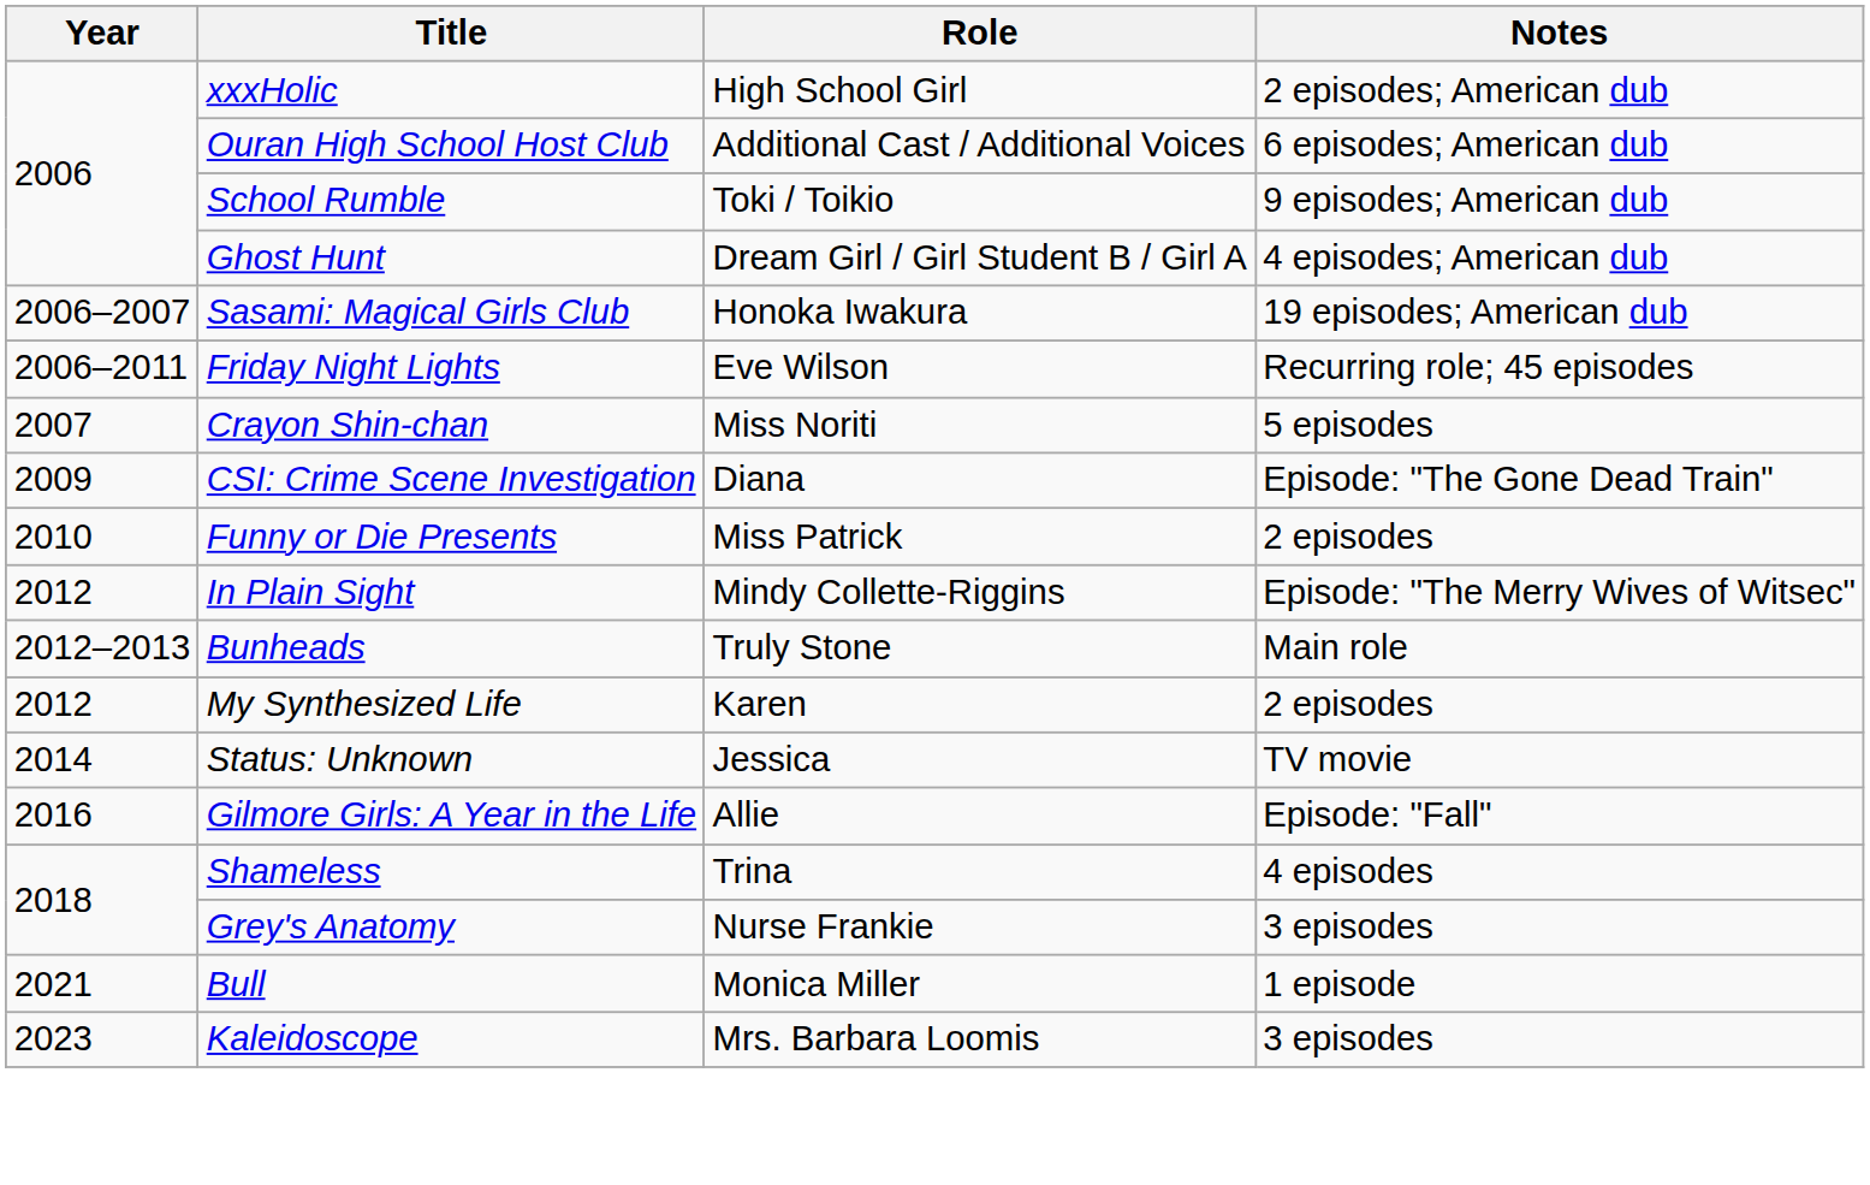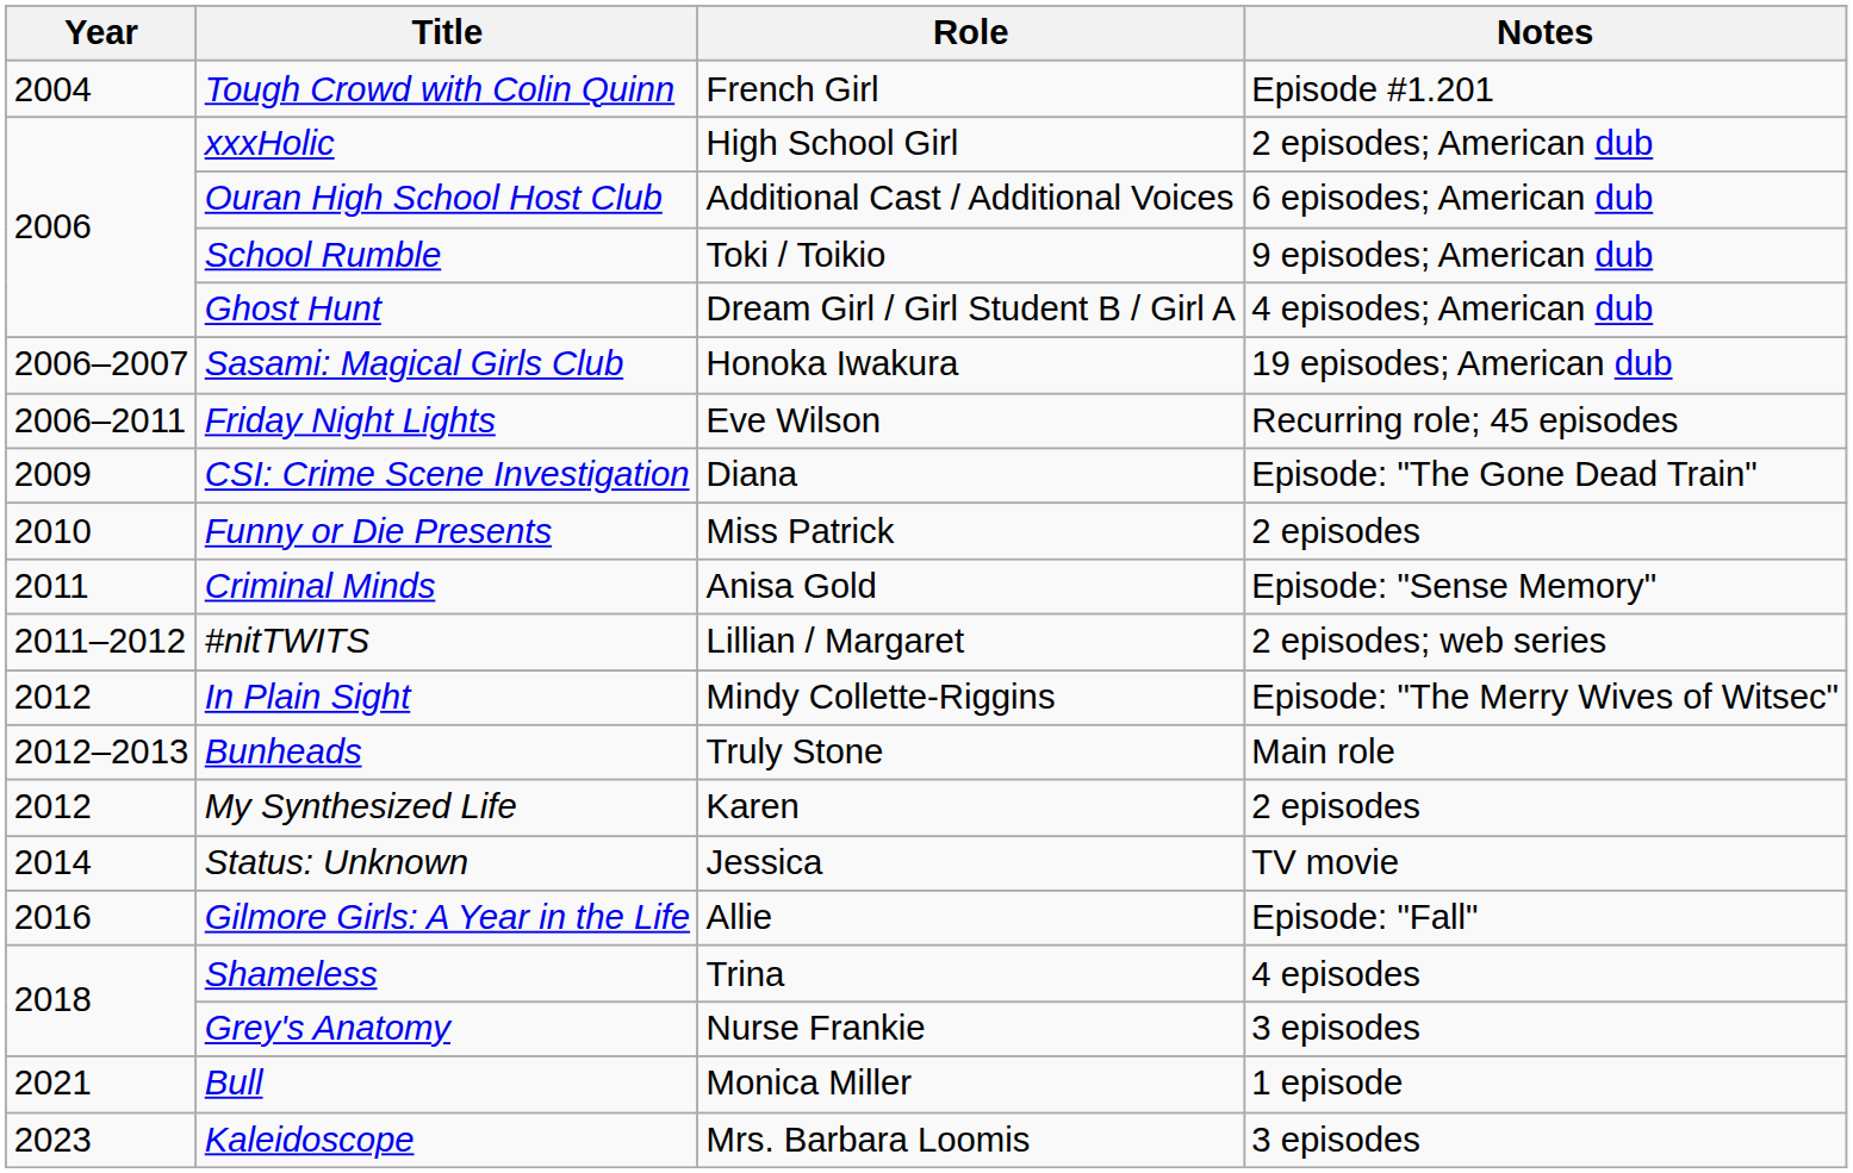+ row: 2004 | Tough Crowd with Colin Quinn | French Girl | Episode #1.201
- row: 2007 | Crayon Shin-chan | Miss Noriti | 5 episodes
+ row: 2011 | Criminal Minds | Anisa Gold | Episode: "Sense Memory"
+ row: 2011–2012 | #nitTWITS | Lillian / Margaret | 2 episodes; web series
